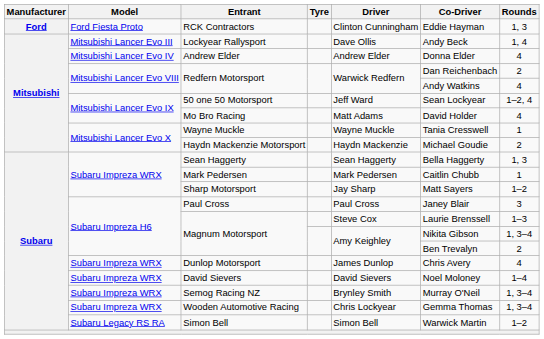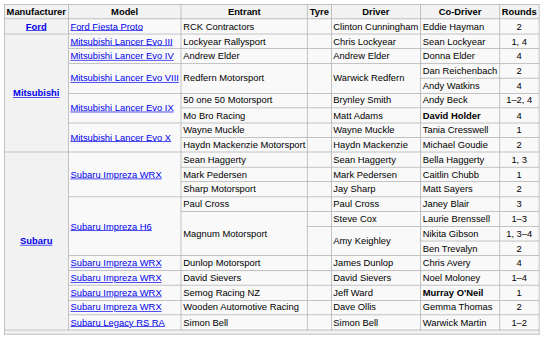RCK Contractors | Rounds: 1, 3 -> 2
Lockyear Rallysport | Driver: Dave Ollis -> Chris Lockyear
Lockyear Rallysport | Co-Driver: Andy Beck -> Sean Lockyear
50 one 50 Motorsport | Driver: Jeff Ward -> Brynley Smith
50 one 50 Motorsport | Co-Driver: Sean Lockyear -> Andy Beck
Mo Bro Racing | Co-Driver: normal -> bold
Sharp Motorsport | Rounds: 1–2 -> 2
Semog Racing NZ | Driver: Brynley Smith -> Jeff Ward
Semog Racing NZ | Co-Driver: normal -> bold
Semog Racing NZ | Rounds: 1, 3–4 -> 1
Wooden Automotive Racing | Driver: Chris Lockyear -> Dave Ollis
Wooden Automotive Racing | Rounds: 1, 3–4 -> 2
